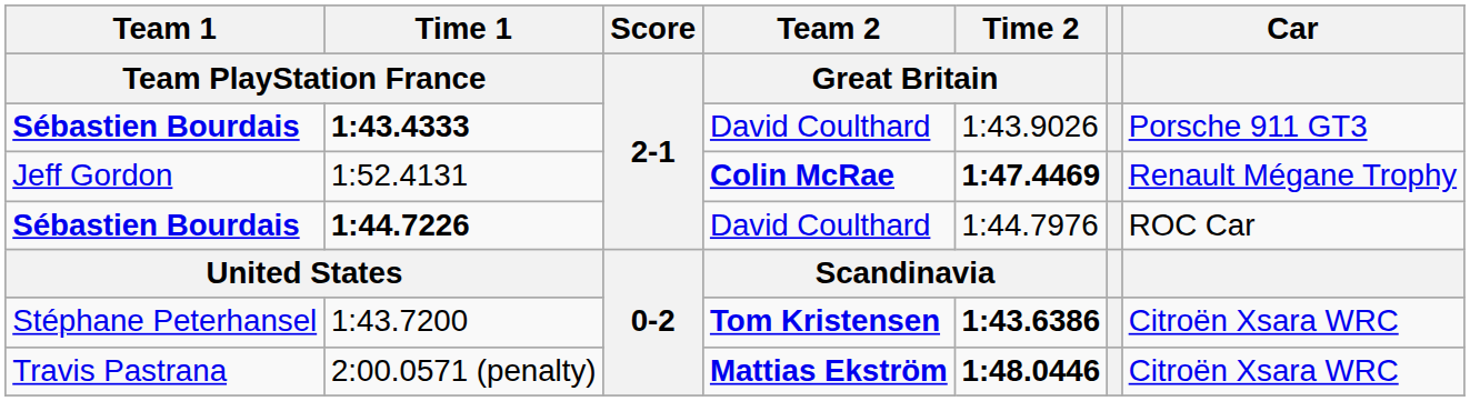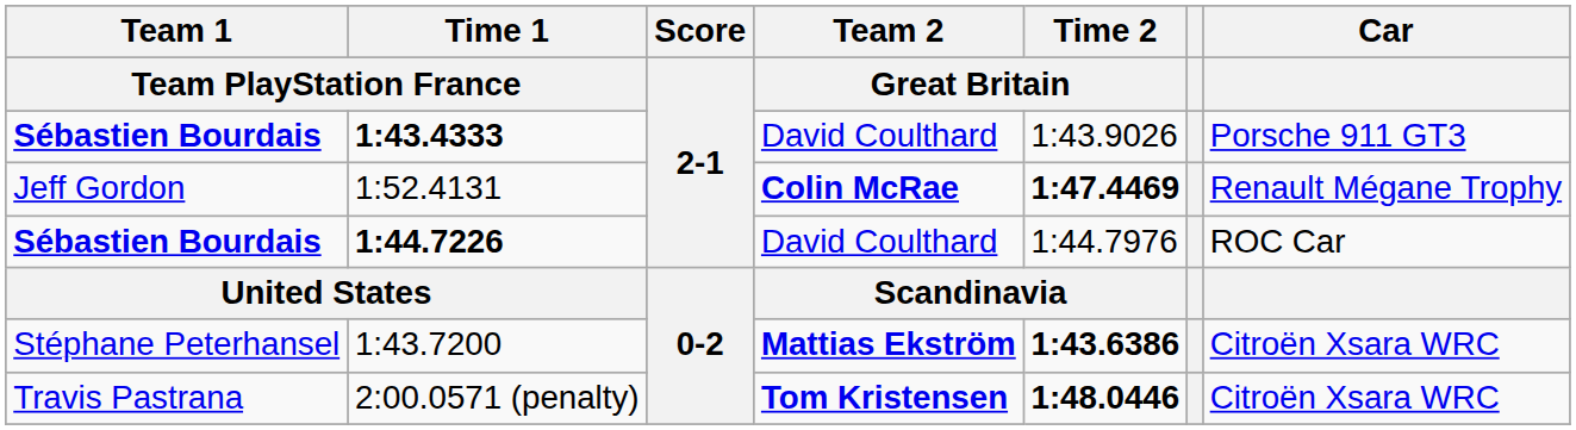1:43.7200 | Team 2 / Great Britain: Tom Kristensen -> Mattias Ekström
2:00.0571 (penalty) | Team 2 / Great Britain: Mattias Ekström -> Tom Kristensen
